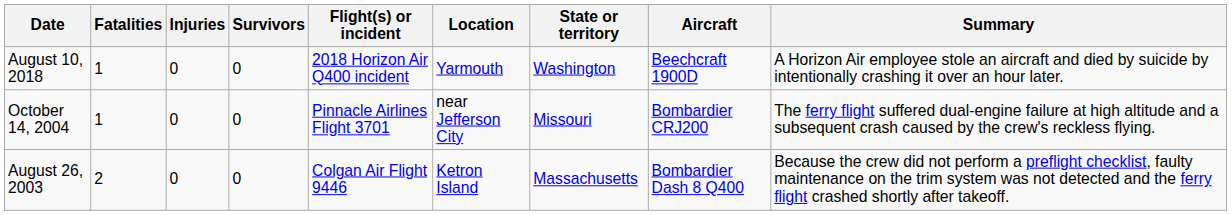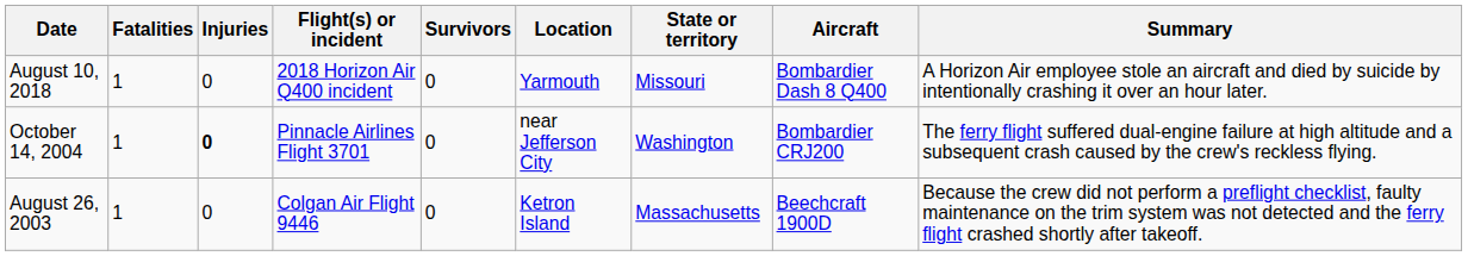columns swapped: Survivors <-> Flight(s) or incident
August 10, 2018 | State or territory: Washington -> Missouri
August 10, 2018 | Aircraft: Beechcraft 1900D -> Bombardier Dash 8 Q400
October 14, 2004 | Injuries: normal -> bold
October 14, 2004 | State or territory: Missouri -> Washington
August 26, 2003 | Fatalities: 2 -> 1
August 26, 2003 | Aircraft: Bombardier Dash 8 Q400 -> Beechcraft 1900D
